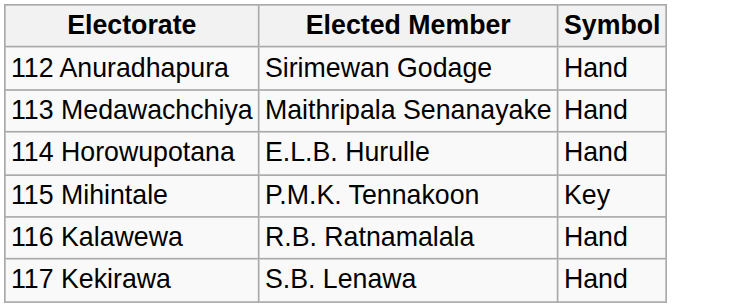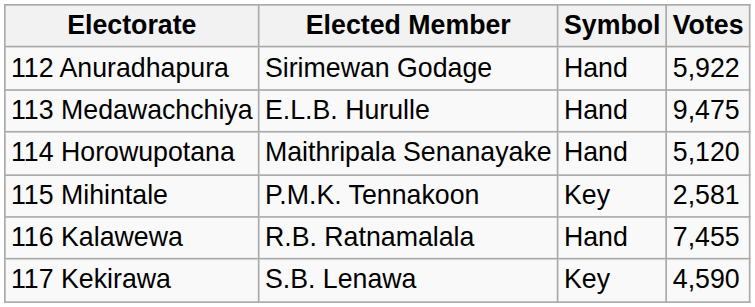+ column: Votes | 5,922 | 9,475 | 5,120 | 2,581 | 7,455 | 4,590
113 Medawachchiya | Elected Member: Maithripala Senanayake -> E.L.B. Hurulle
114 Horowupotana | Elected Member: E.L.B. Hurulle -> Maithripala Senanayake
117 Kekirawa | Symbol: Hand -> Key
